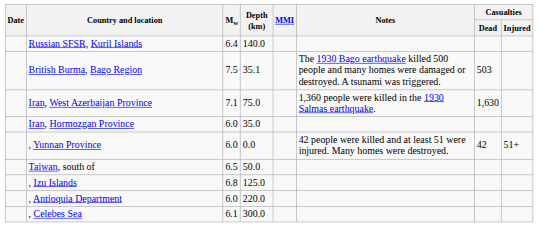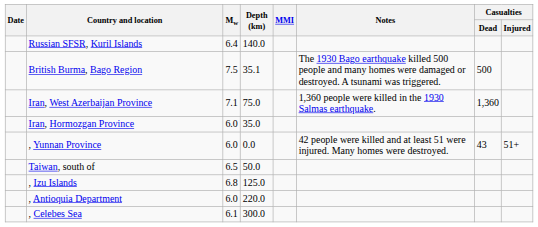British Burma, Bago Region | Casualties / Dead: 503 -> 500
Iran, West Azerbaijan Province | Casualties / Dead: 1,630 -> 1,360
, Yunnan Province | Casualties / Dead: 42 -> 43
